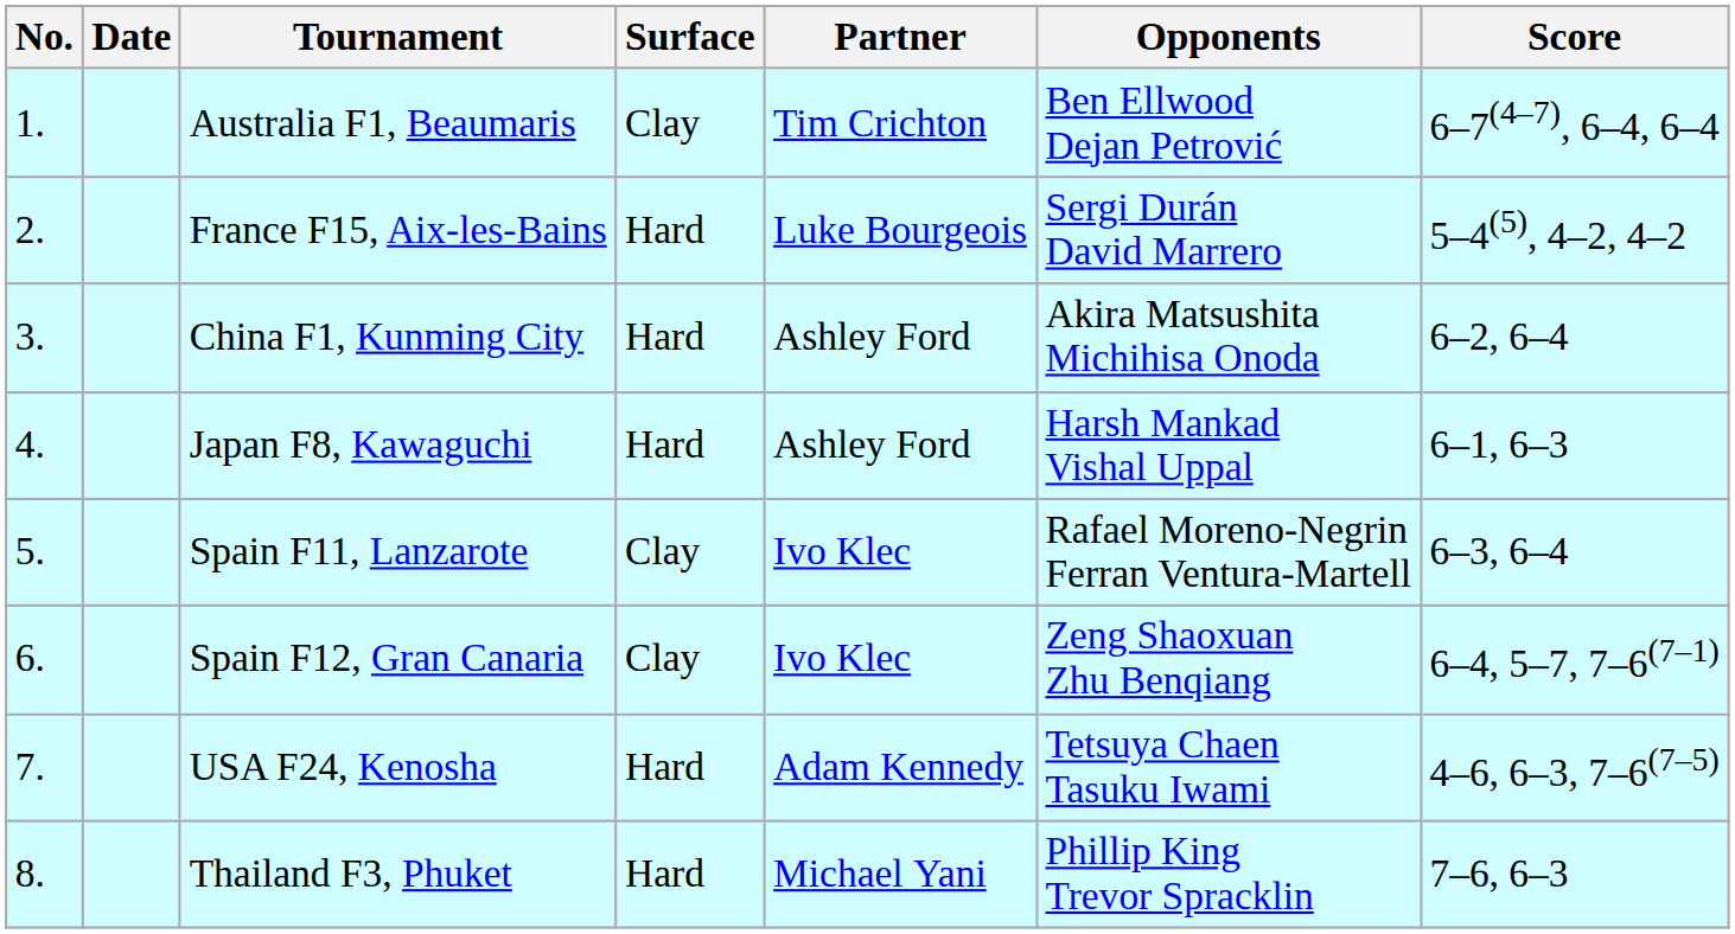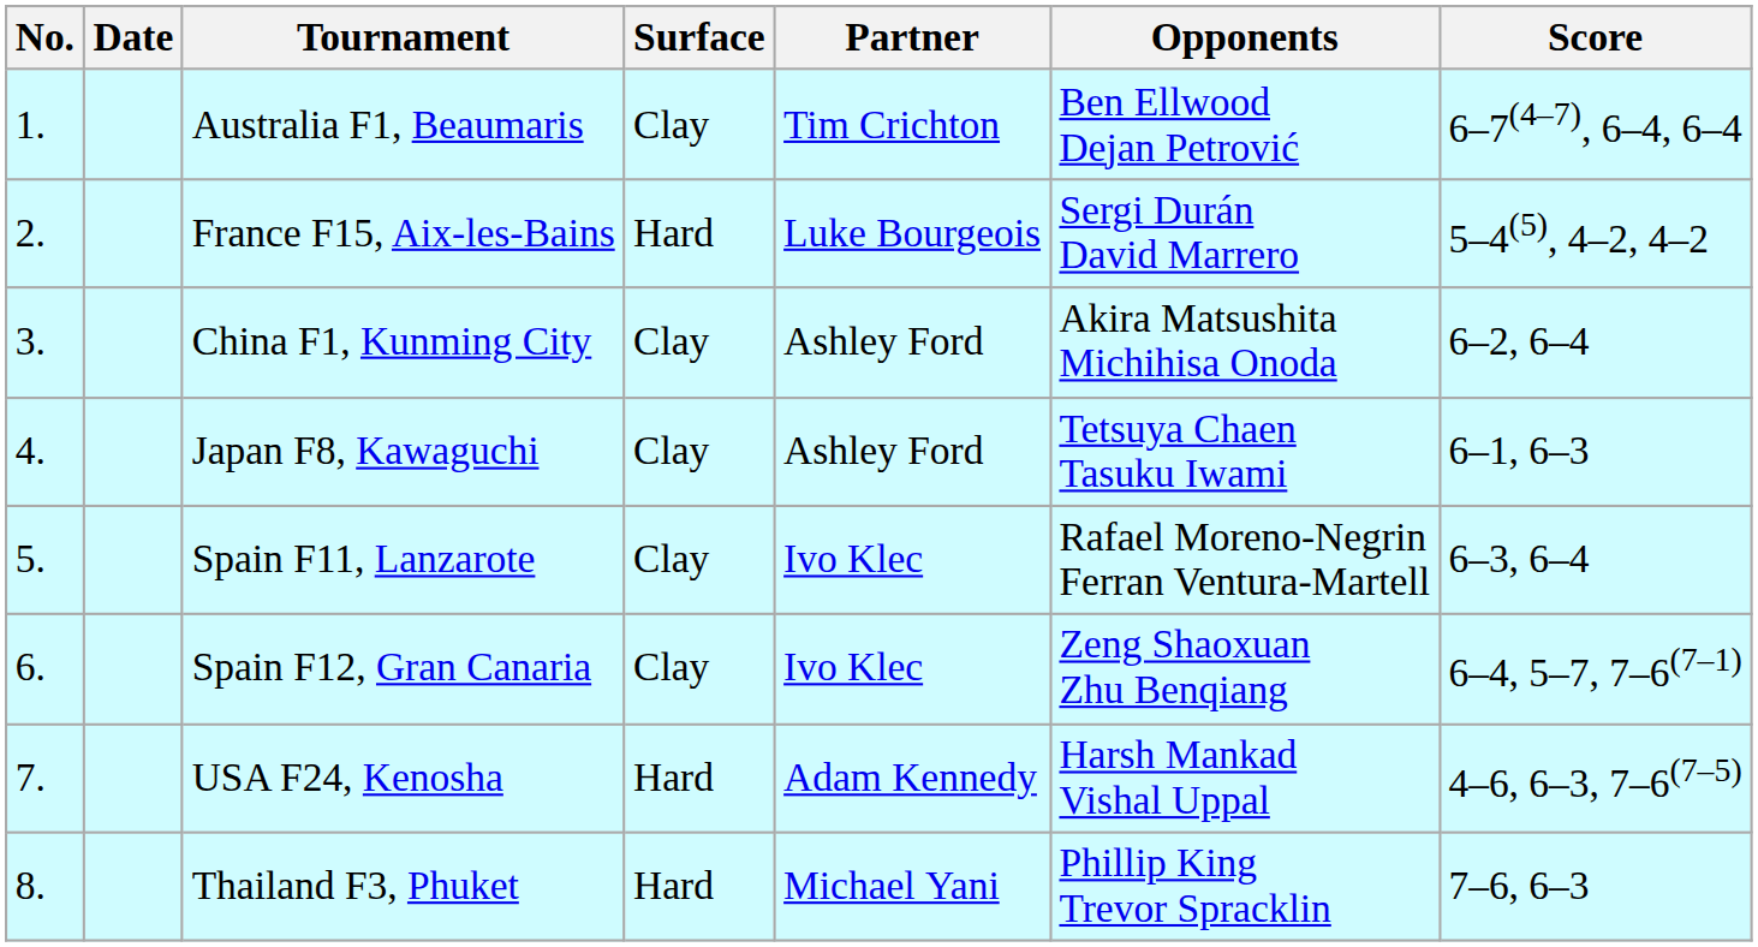China F1, Kunming City | Surface: Hard -> Clay
Japan F8, Kawaguchi | Surface: Hard -> Clay
Japan F8, Kawaguchi | Opponents: Harsh Mankad Vishal Uppal -> Tetsuya Chaen Tasuku Iwami
USA F24, Kenosha | Opponents: Tetsuya Chaen Tasuku Iwami -> Harsh Mankad Vishal Uppal
